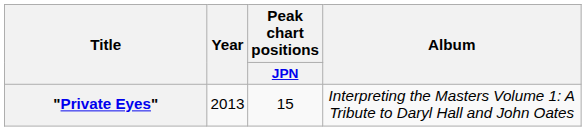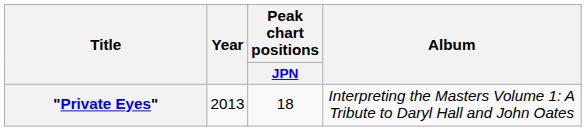"Private Eyes" | Peak chart positions / JPN: 15 -> 18
